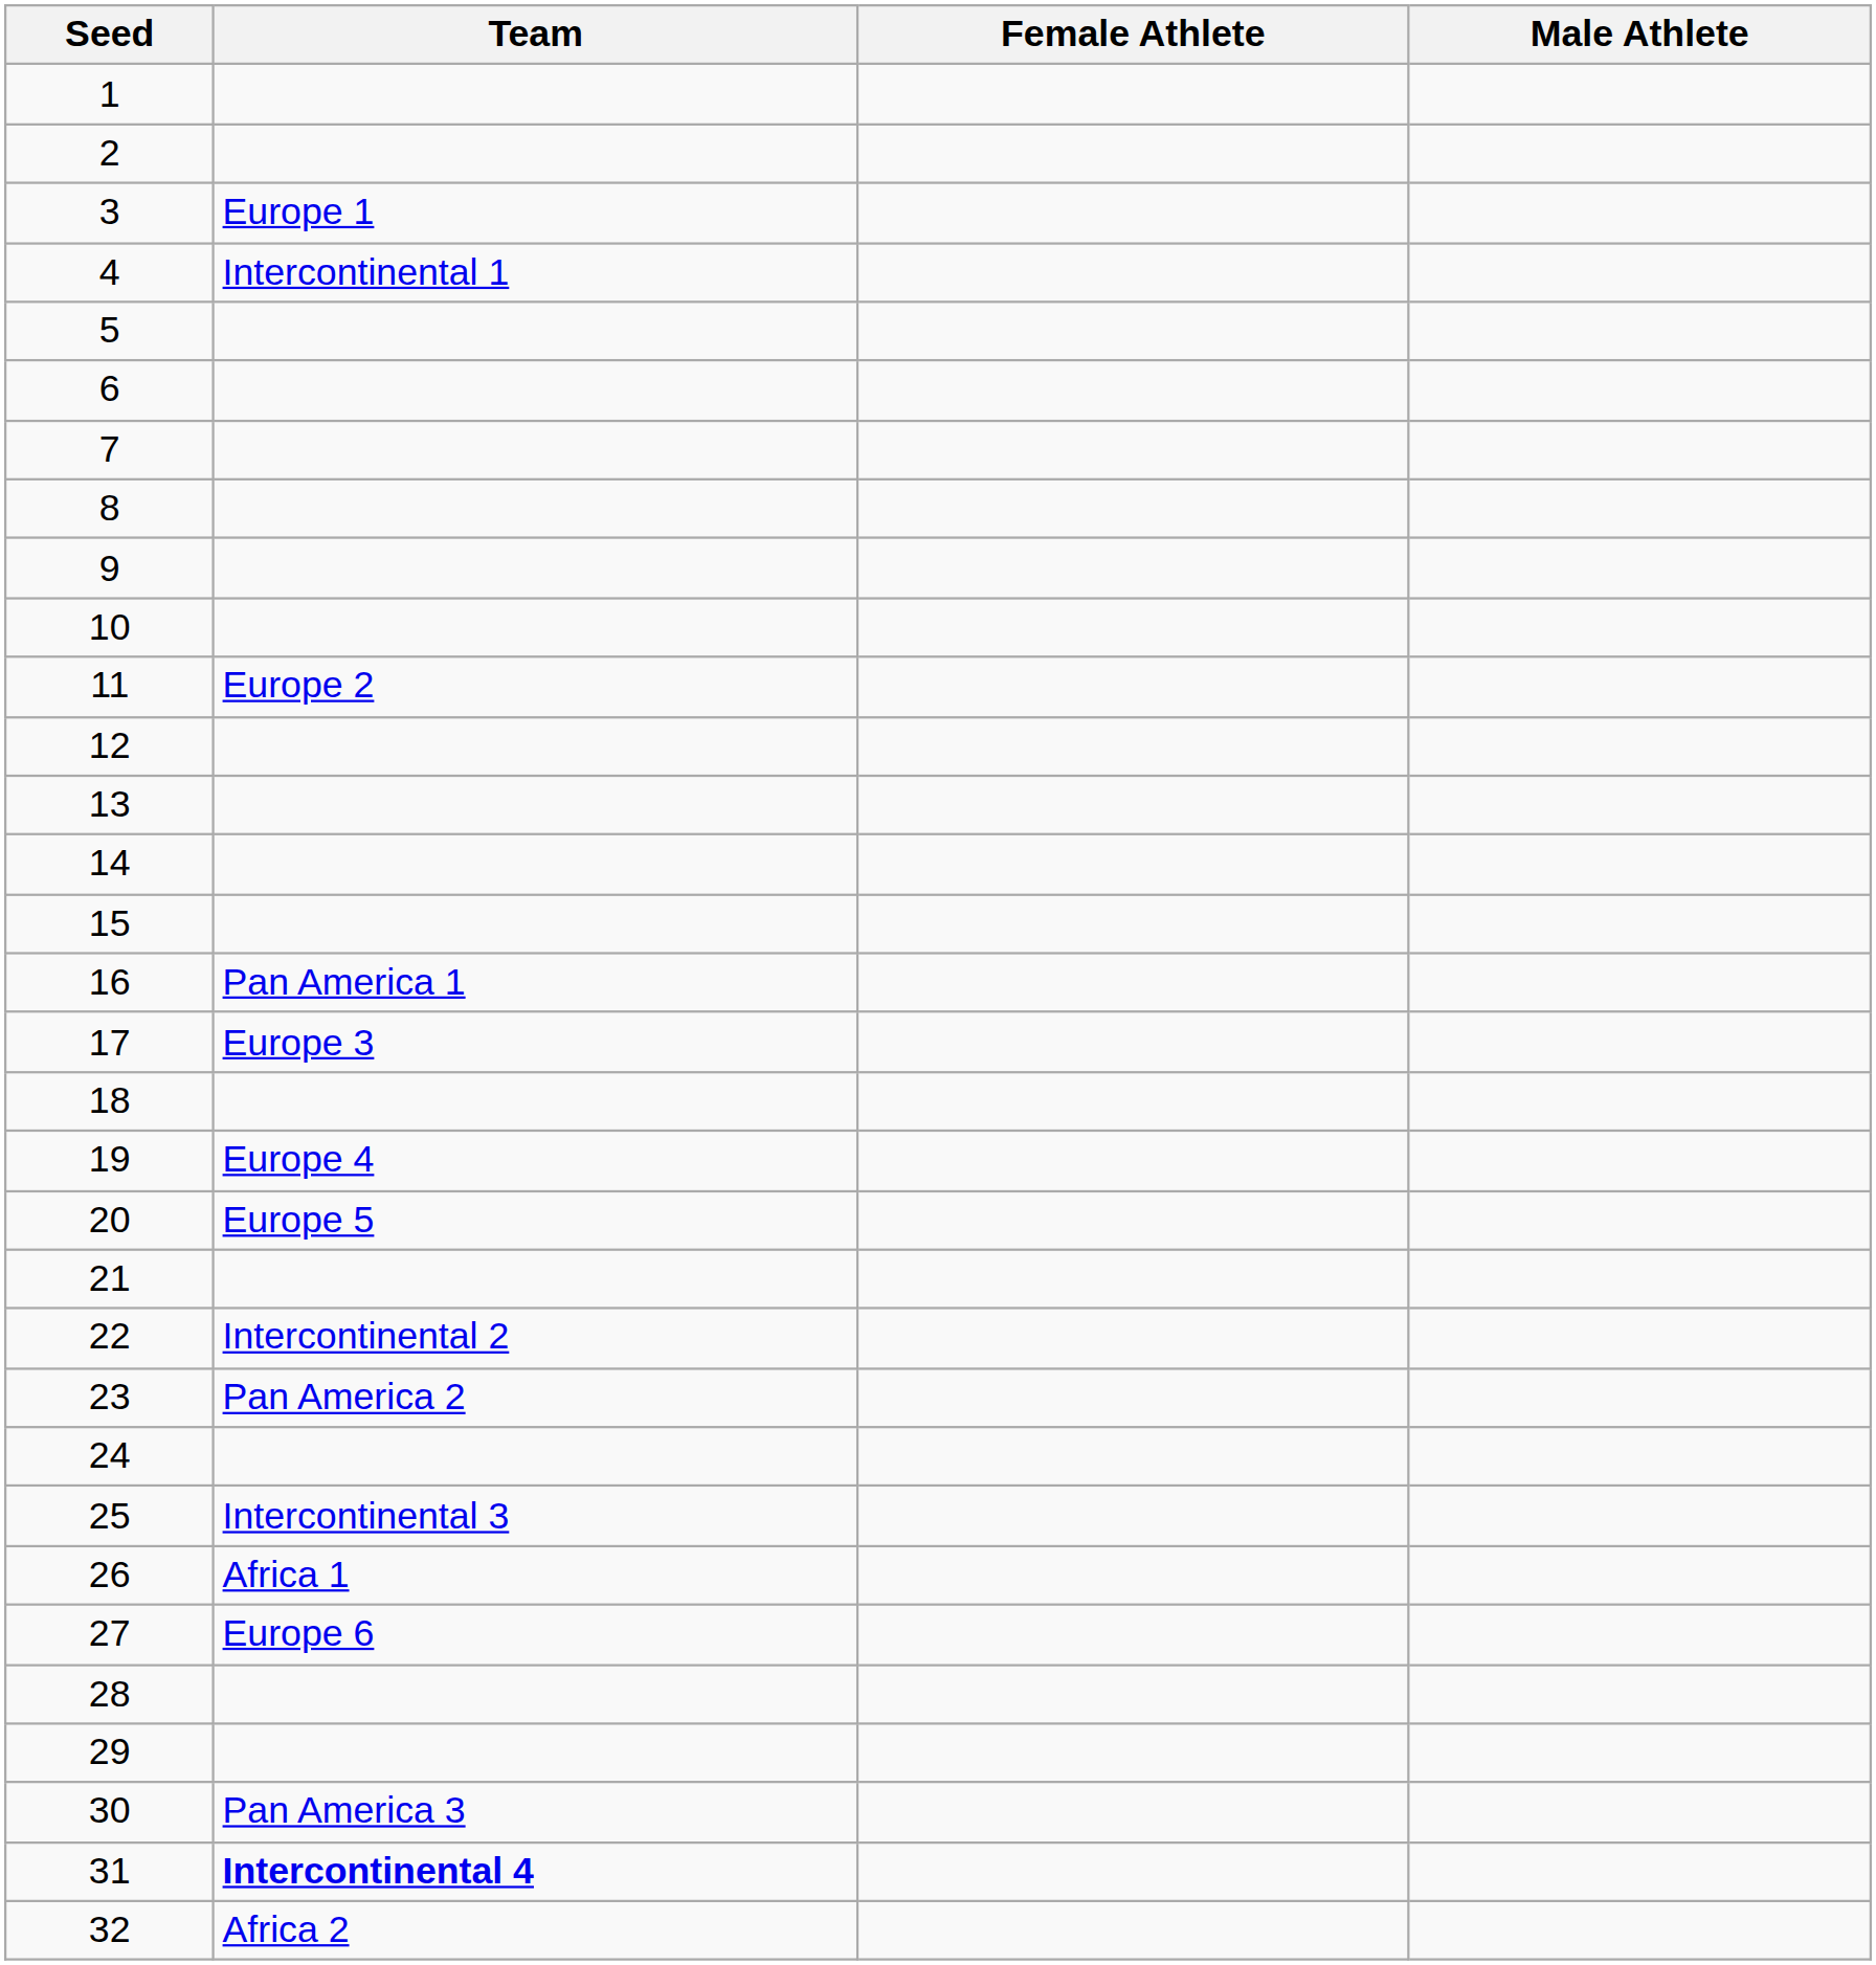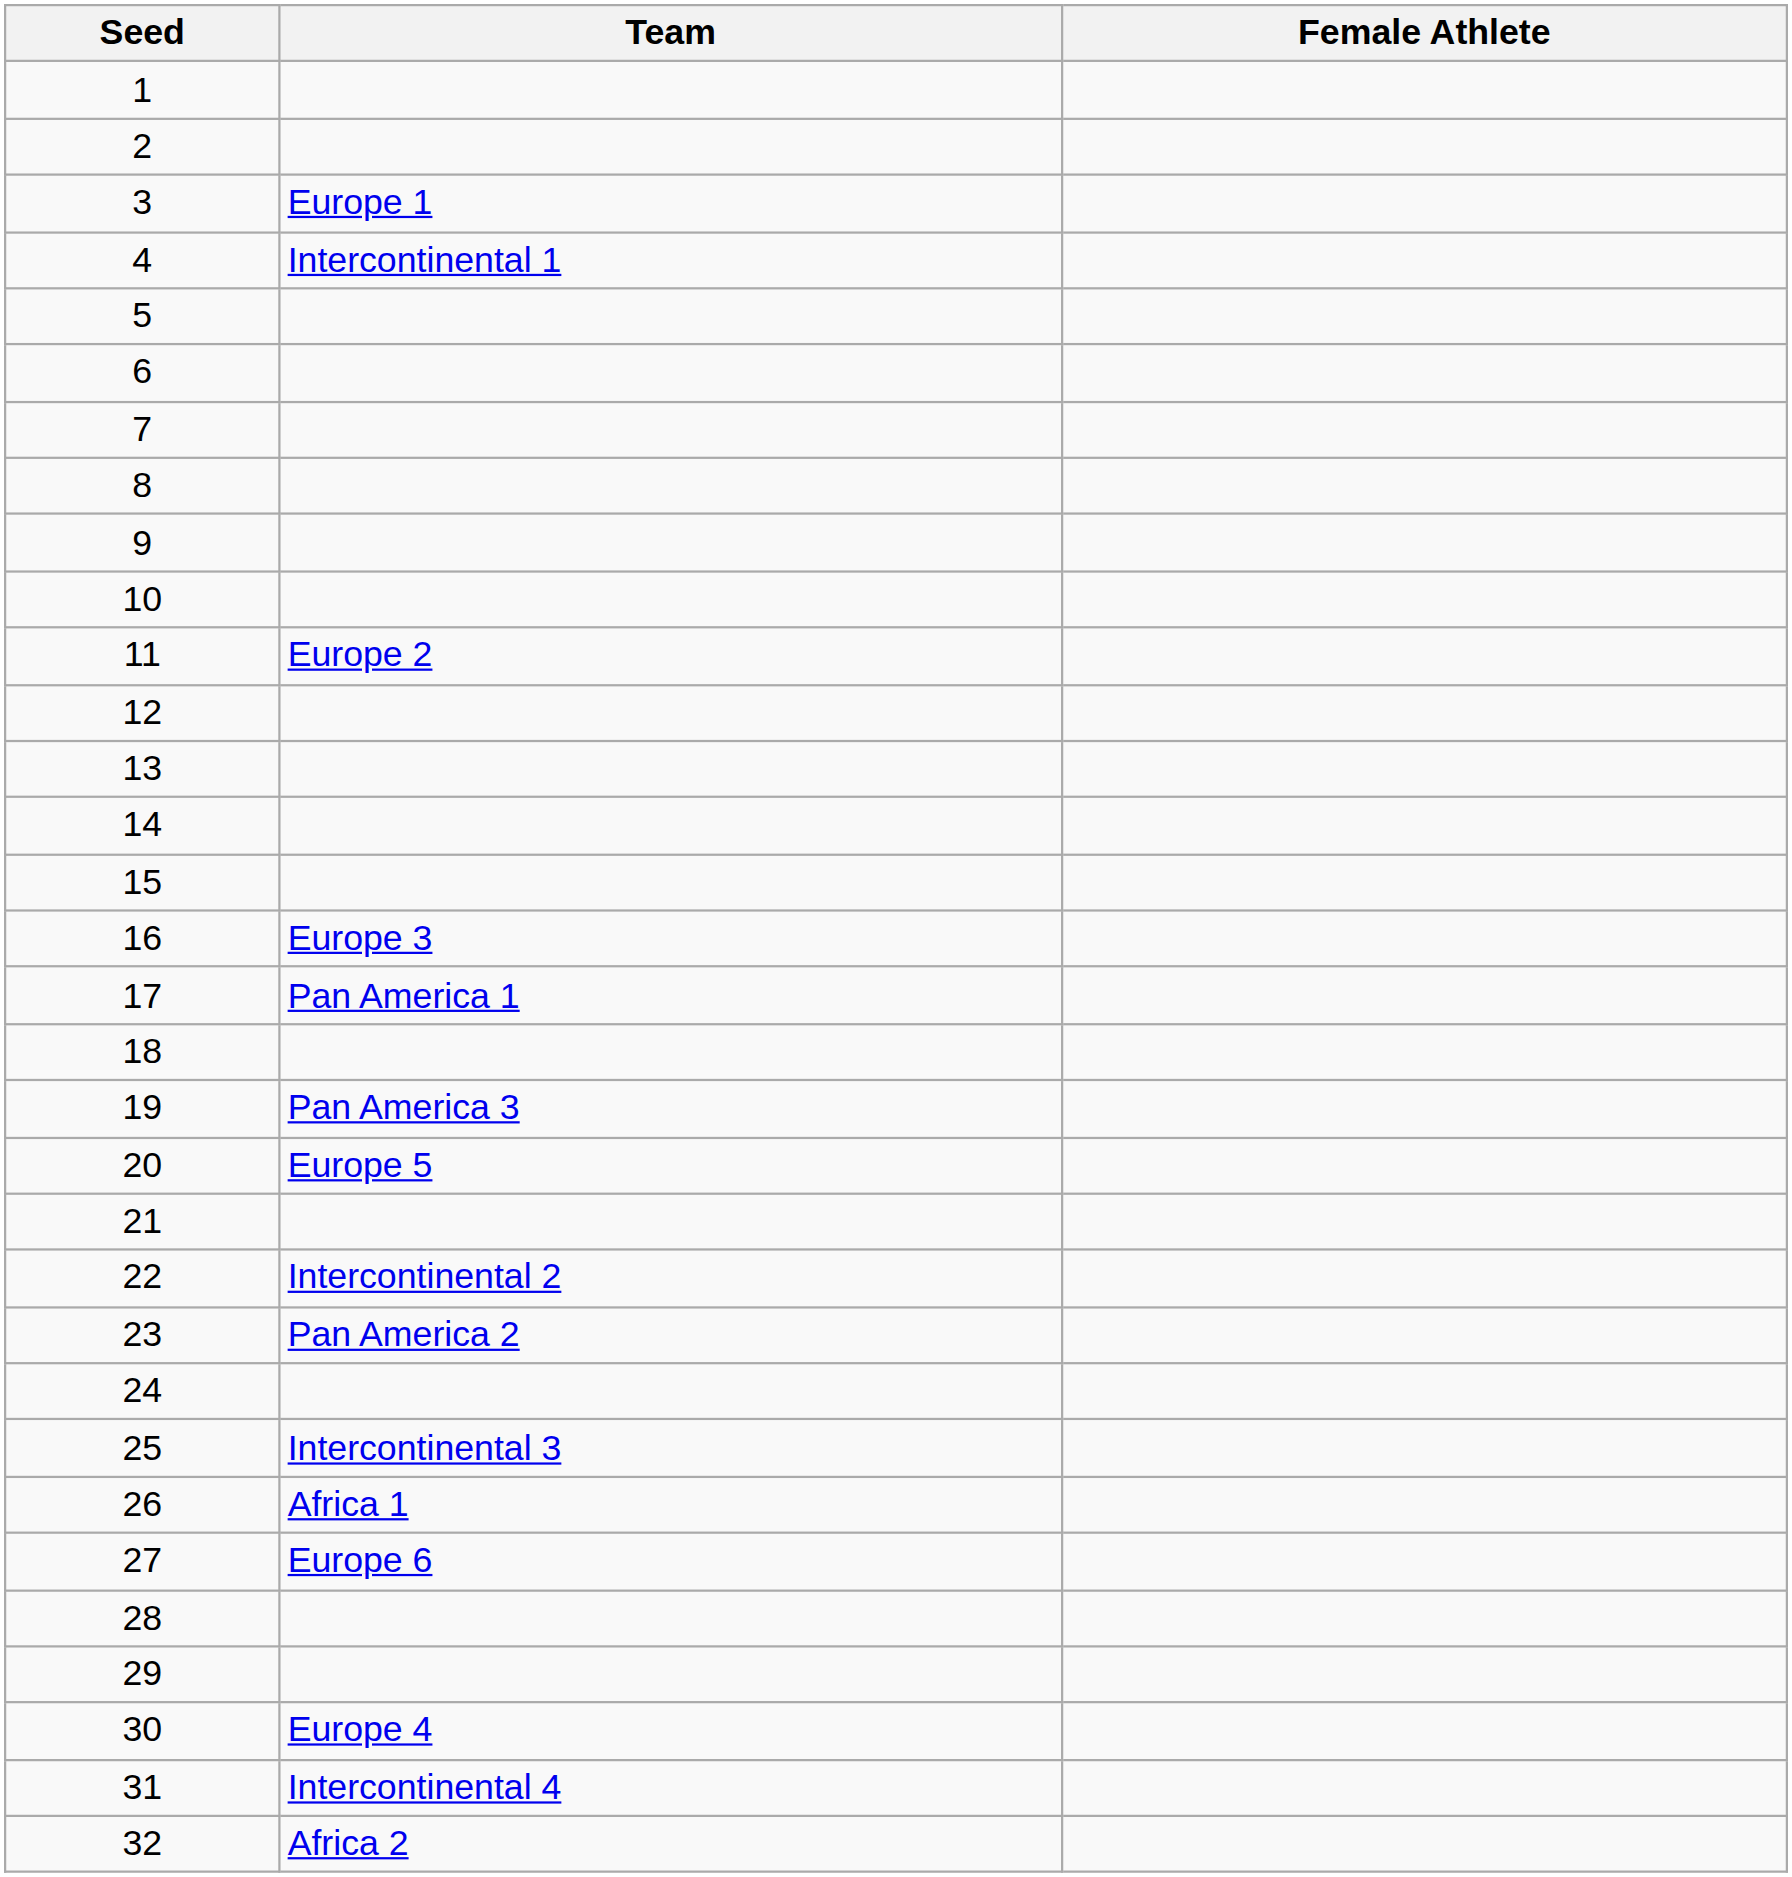- column: Male Athlete
16 | Team: Pan America 1 -> Europe 3
17 | Team: Europe 3 -> Pan America 1
19 | Team: Europe 4 -> Pan America 3
30 | Team: Pan America 3 -> Europe 4
31 | Team: bold -> normal
